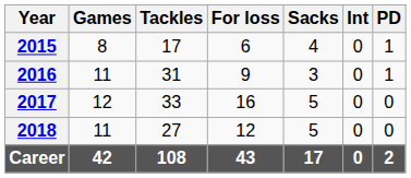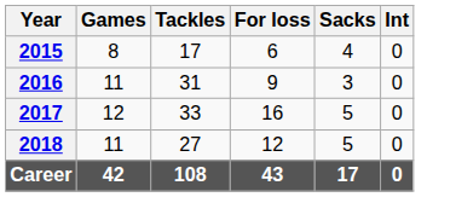- column: PD | 1 | 1 | 0 | 0 | 2
